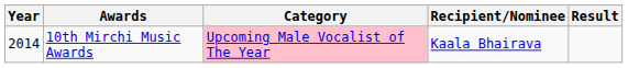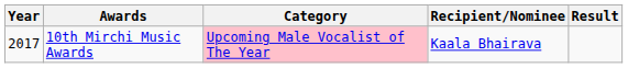10th Mirchi Music Awards | Year: 2014 -> 2017
